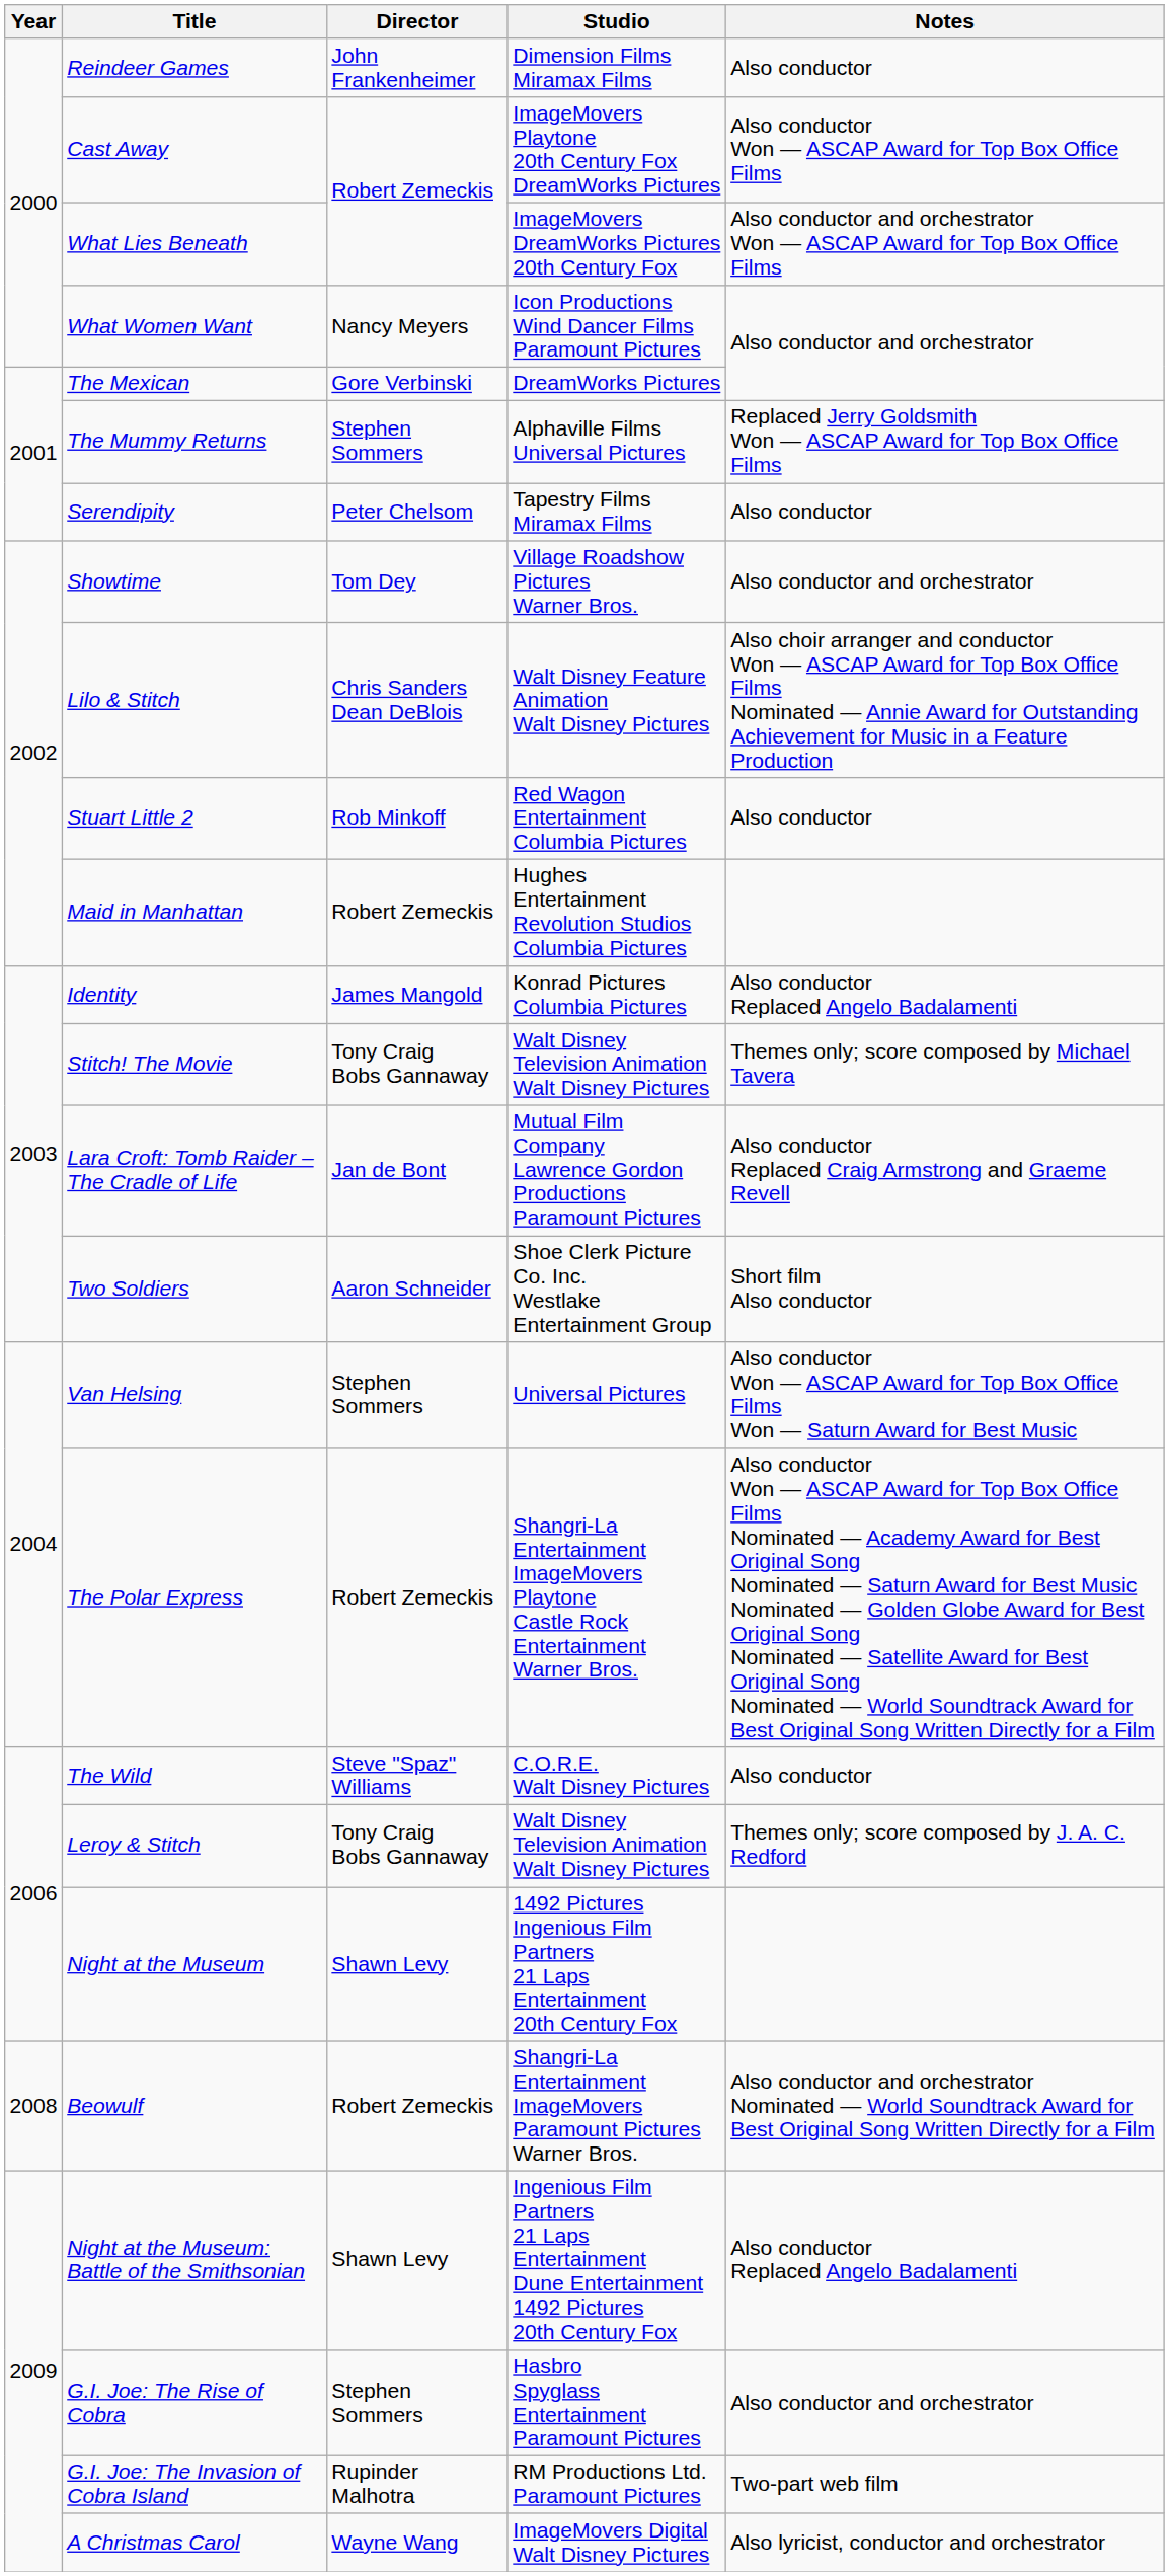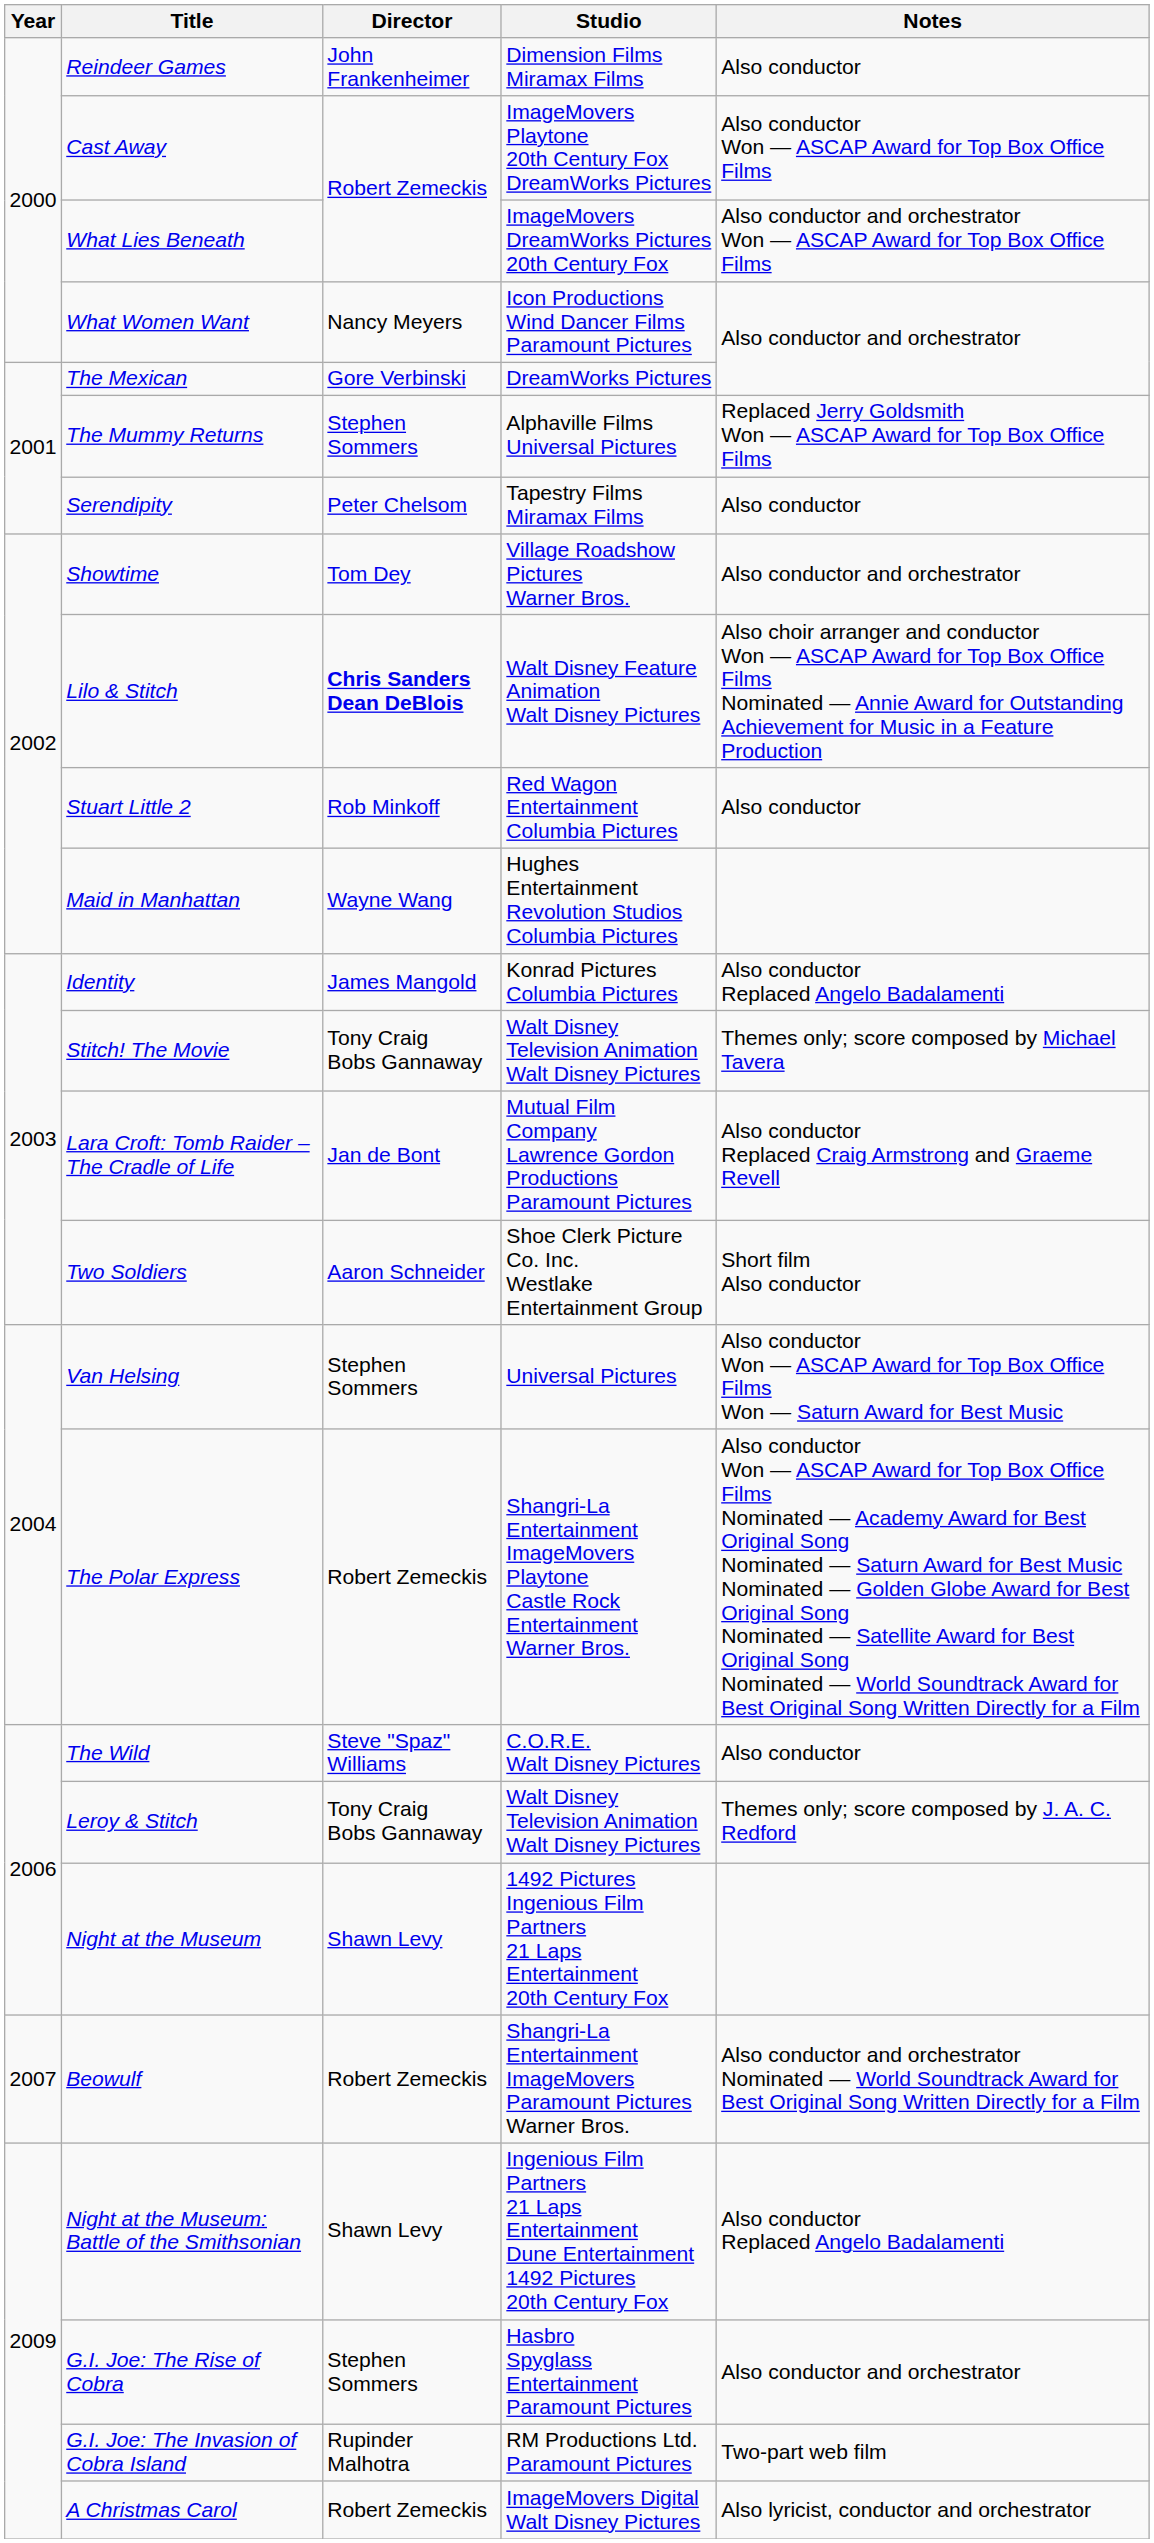Lilo & Stitch | Director: normal -> bold
Maid in Manhattan | Director: Robert Zemeckis -> Wayne Wang
Beowulf | Year: 2008 -> 2007
A Christmas Carol | Director: Wayne Wang -> Robert Zemeckis
